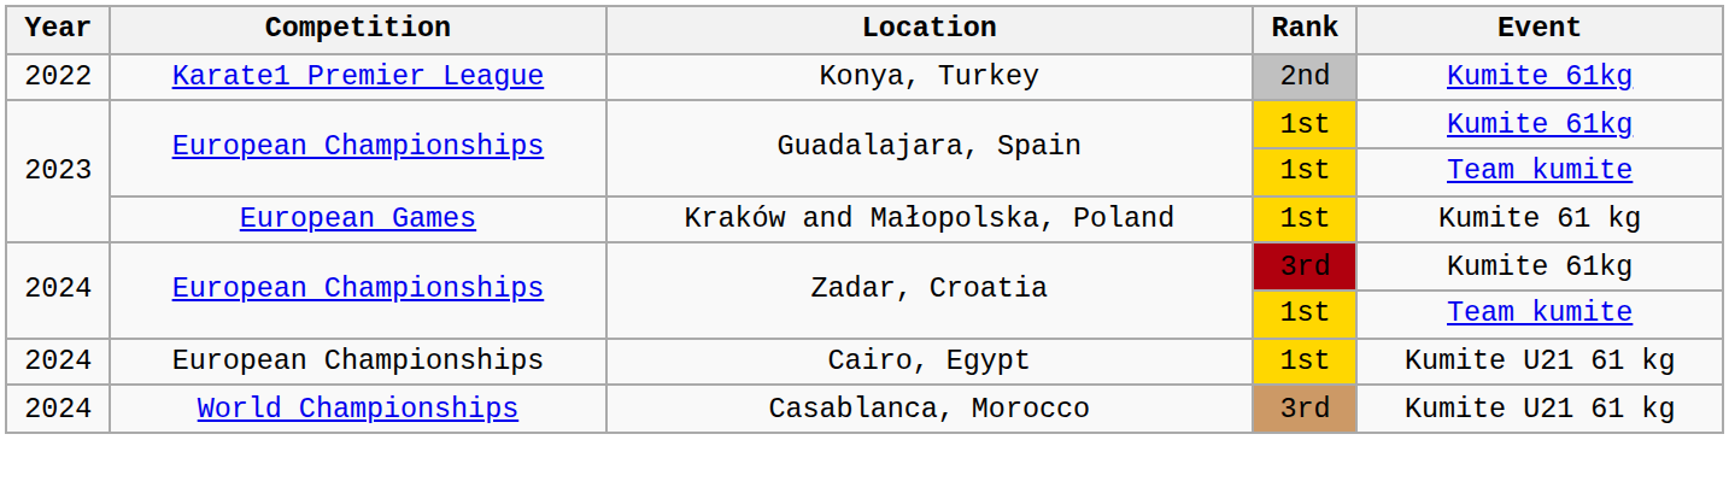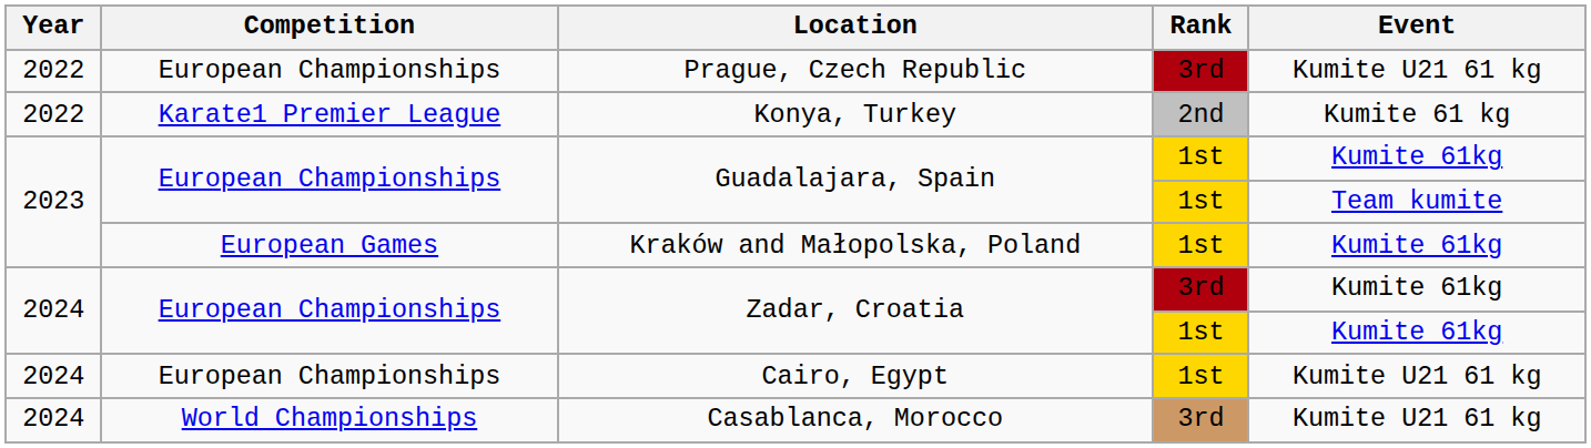+ row: 2022 | European Championships | Prague, Czech Republic | 3rd | Kumite U21 61 kg
Konya, Turkey | Event: Kumite 61kg -> Kumite 61 kg
Kraków and Małopolska, Poland | Event: Kumite 61 kg -> Kumite 61kg
Zadar, Croatia / 1st | Event: Team kumite -> Kumite 61kg
